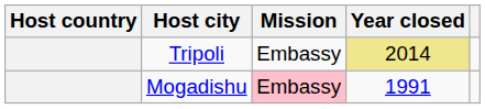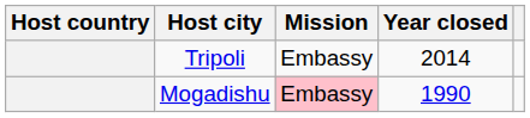Tripoli | Year closed: khaki background -> no background
Mogadishu | Year closed: 1991 -> 1990
